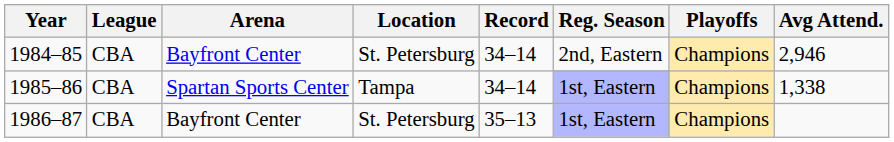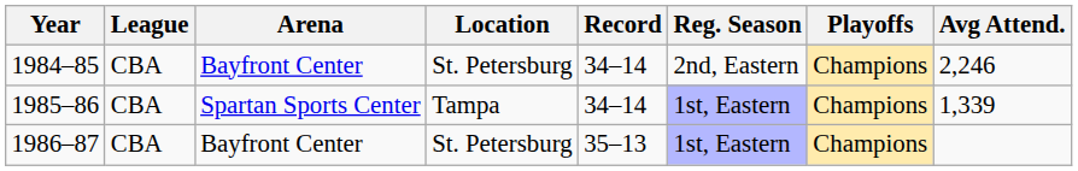1984–85 | Avg Attend.: 2,946 -> 2,246
1985–86 | Avg Attend.: 1,338 -> 1,339
